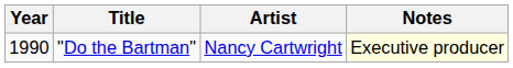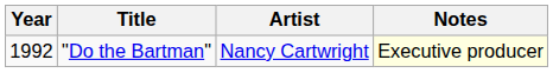"Do the Bartman" | Year: 1990 -> 1992
